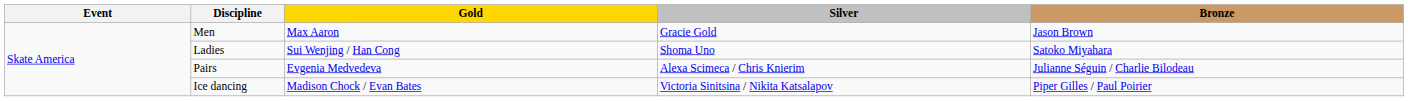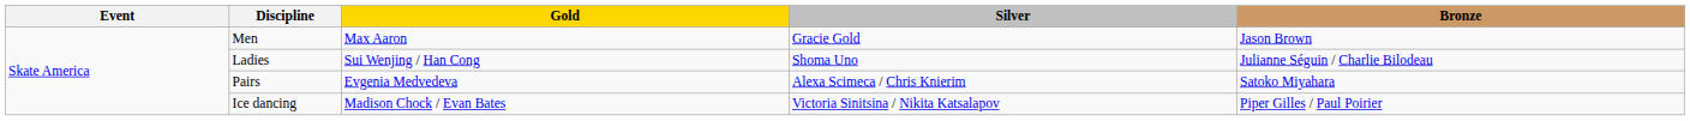Ladies | Bronze: Satoko Miyahara -> Julianne Séguin / Charlie Bilodeau
Pairs | Bronze: Julianne Séguin / Charlie Bilodeau -> Satoko Miyahara
